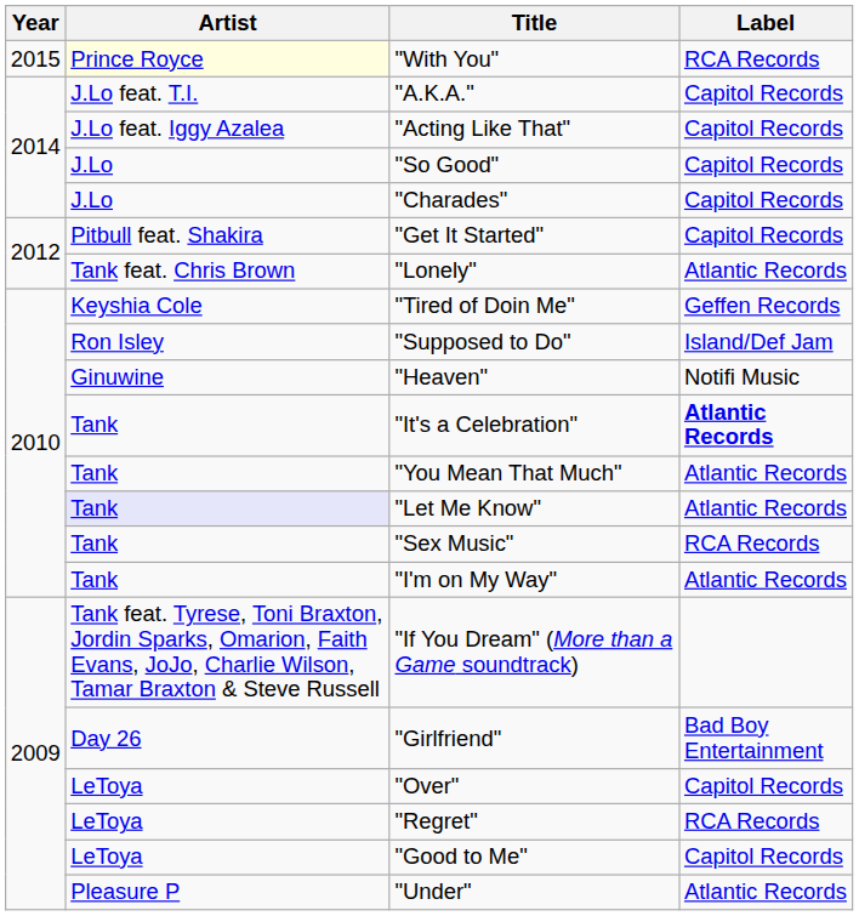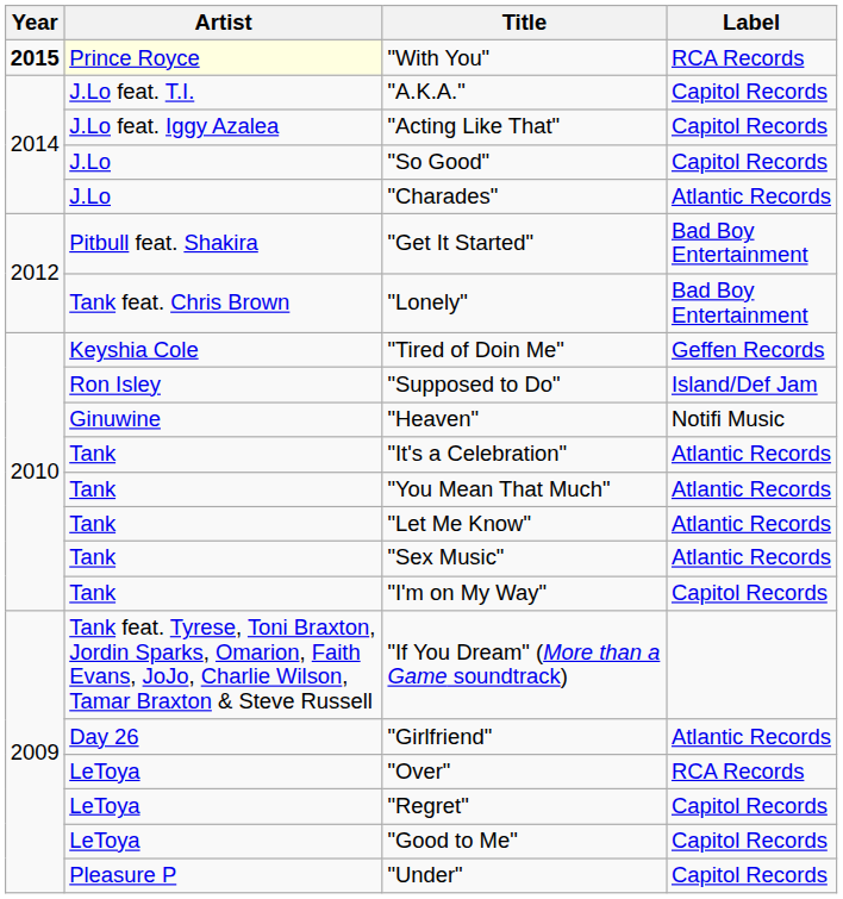"With You" | Year: normal -> bold
"Charades" | Label: Capitol Records -> Atlantic Records
"Get It Started" | Label: Capitol Records -> Bad Boy Entertainment
"Lonely" | Label: Atlantic Records -> Bad Boy Entertainment
"It's a Celebration" | Label: bold -> normal
"Let Me Know" | Artist: lavender background -> no background
"Sex Music" | Label: RCA Records -> Atlantic Records
"I'm on My Way" | Label: Atlantic Records -> Capitol Records
"Girlfriend" | Label: Bad Boy Entertainment -> Atlantic Records
"Over" | Label: Capitol Records -> RCA Records
"Regret" | Label: RCA Records -> Capitol Records
"Under" | Label: Atlantic Records -> Capitol Records
